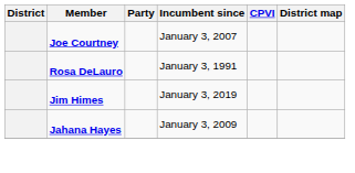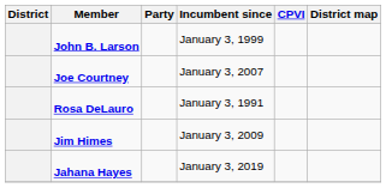+ row: John B. Larson | January 3, 1999
Jim Himes | Incumbent since: January 3, 2019 -> January 3, 2009
Jahana Hayes | Incumbent since: January 3, 2009 -> January 3, 2019
